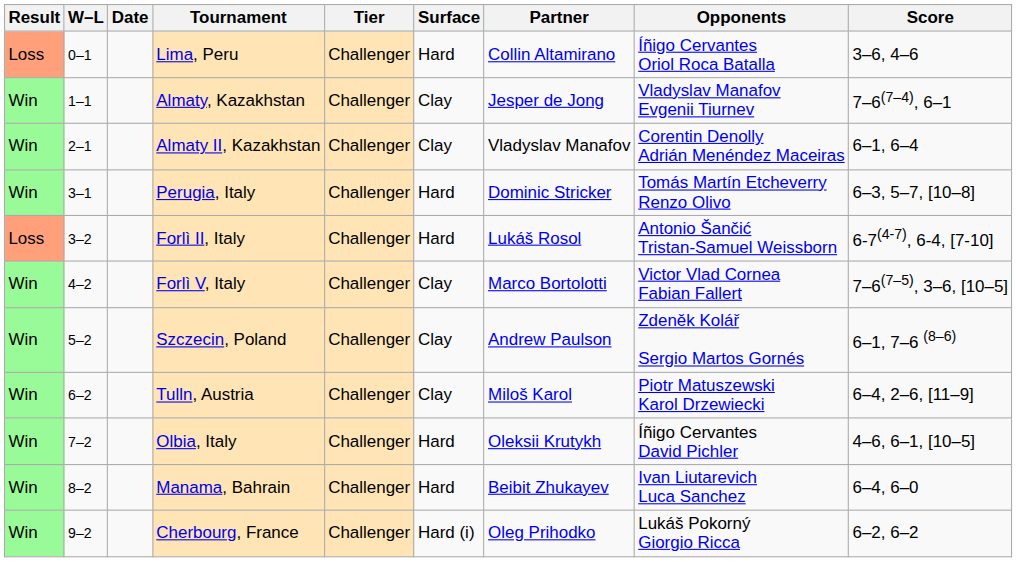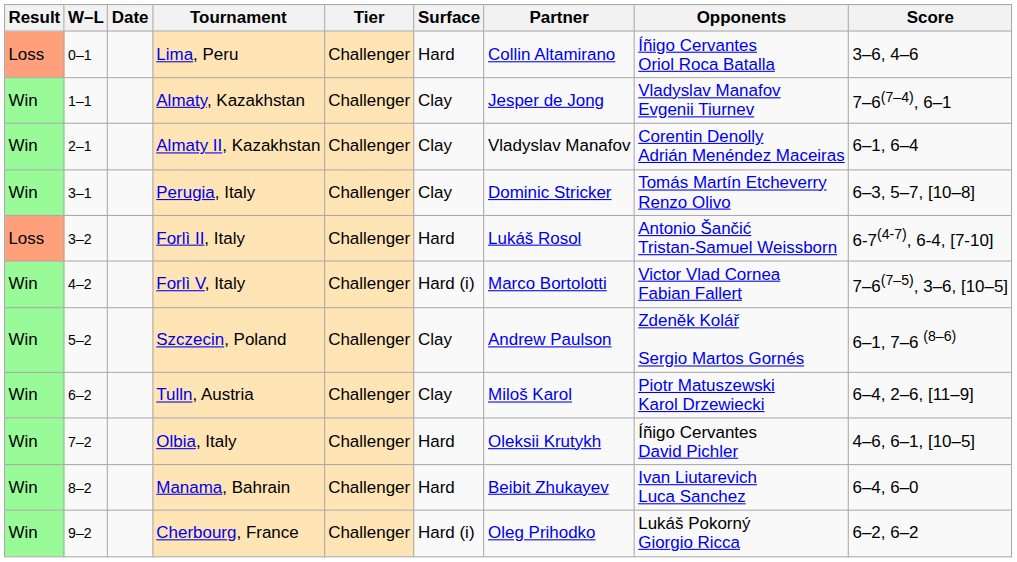Perugia, Italy | Surface: Hard -> Clay
Forlì V, Italy | Surface: Clay -> Hard (i)
